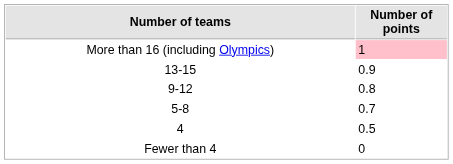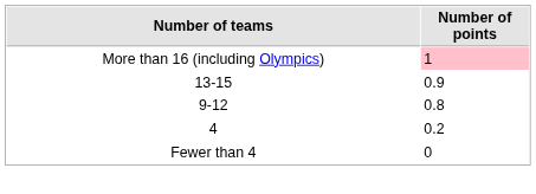- row: 5-8 | 0.7
4 | Number of points: 0.5 -> 0.2
